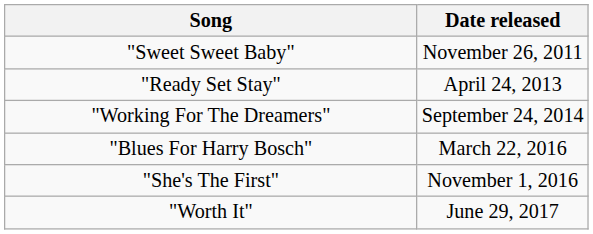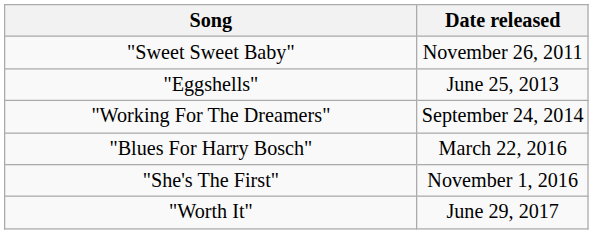- row: "Ready Set Stay" | April 24, 2013
+ row: "Eggshells" | June 25, 2013
